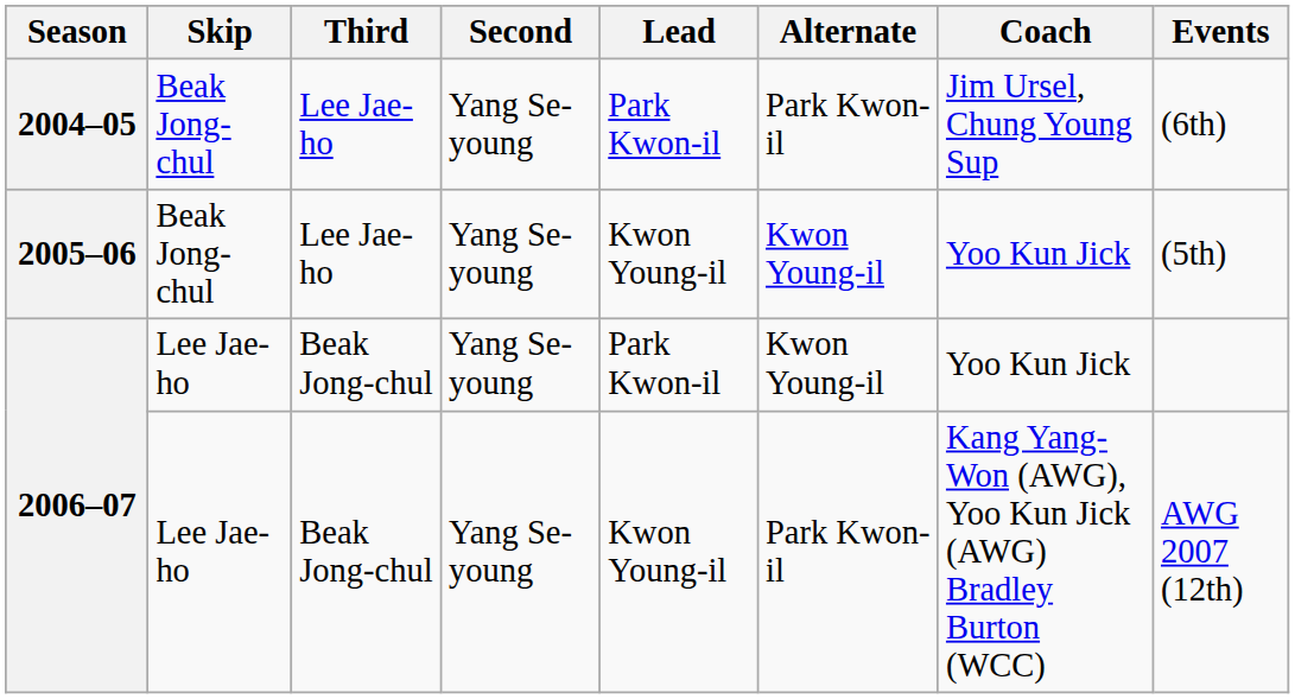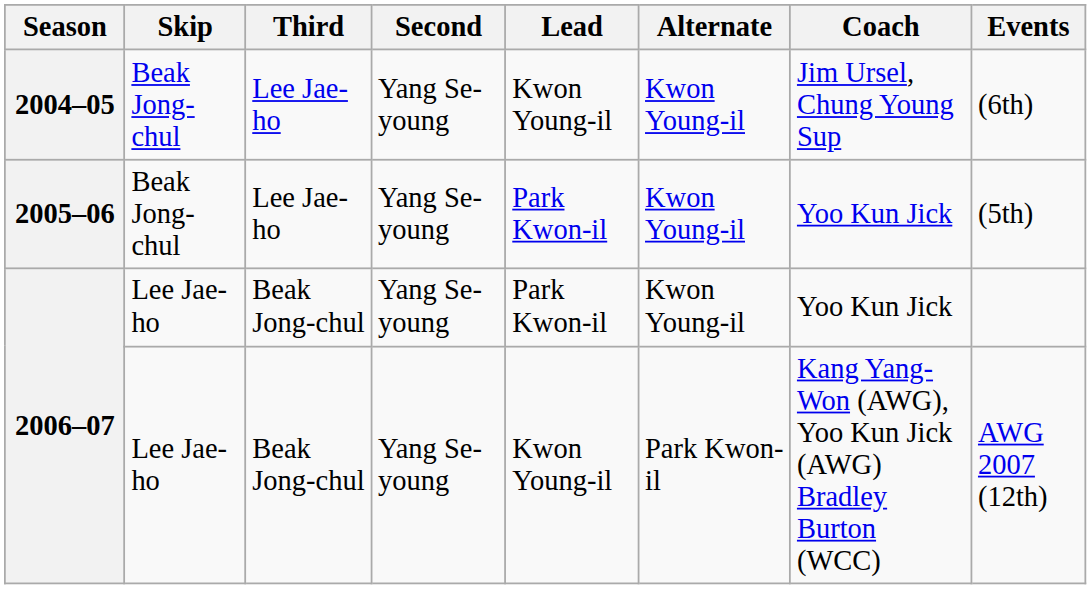2004–05 | Lead: Park Kwon-il -> Kwon Young-il
2004–05 | Alternate: Park Kwon-il -> Kwon Young-il
2005–06 | Lead: Kwon Young-il -> Park Kwon-il
